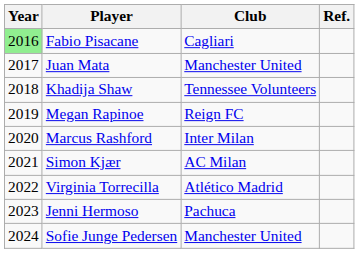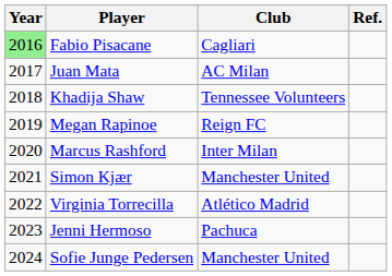Juan Mata | Club: Manchester United -> AC Milan
Simon Kjær | Club: AC Milan -> Manchester United
